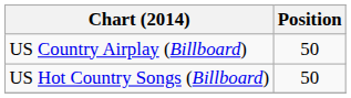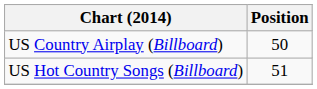US Hot Country Songs (Billboard) | Position: 50 -> 51
